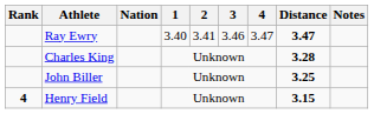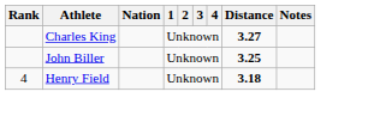- row: Ray Ewry | 3.40 | 3.41 | 3.46 | 3.47 | 3.47
Charles King | Distance: 3.28 -> 3.27
Henry Field | Rank: bold -> normal
Henry Field | Distance: 3.15 -> 3.18
